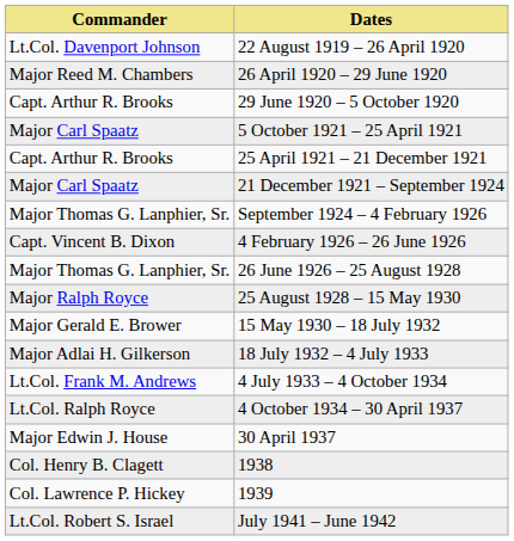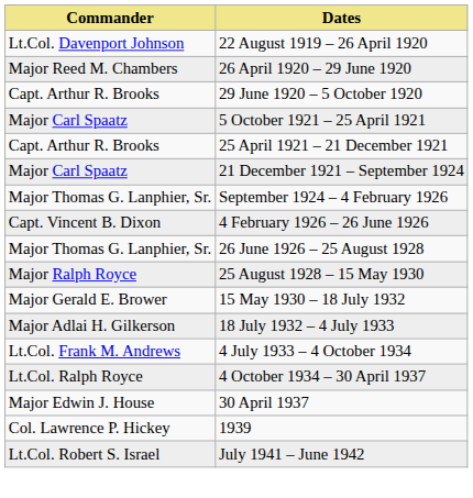- row: Col. Henry B. Clagett | 1938
